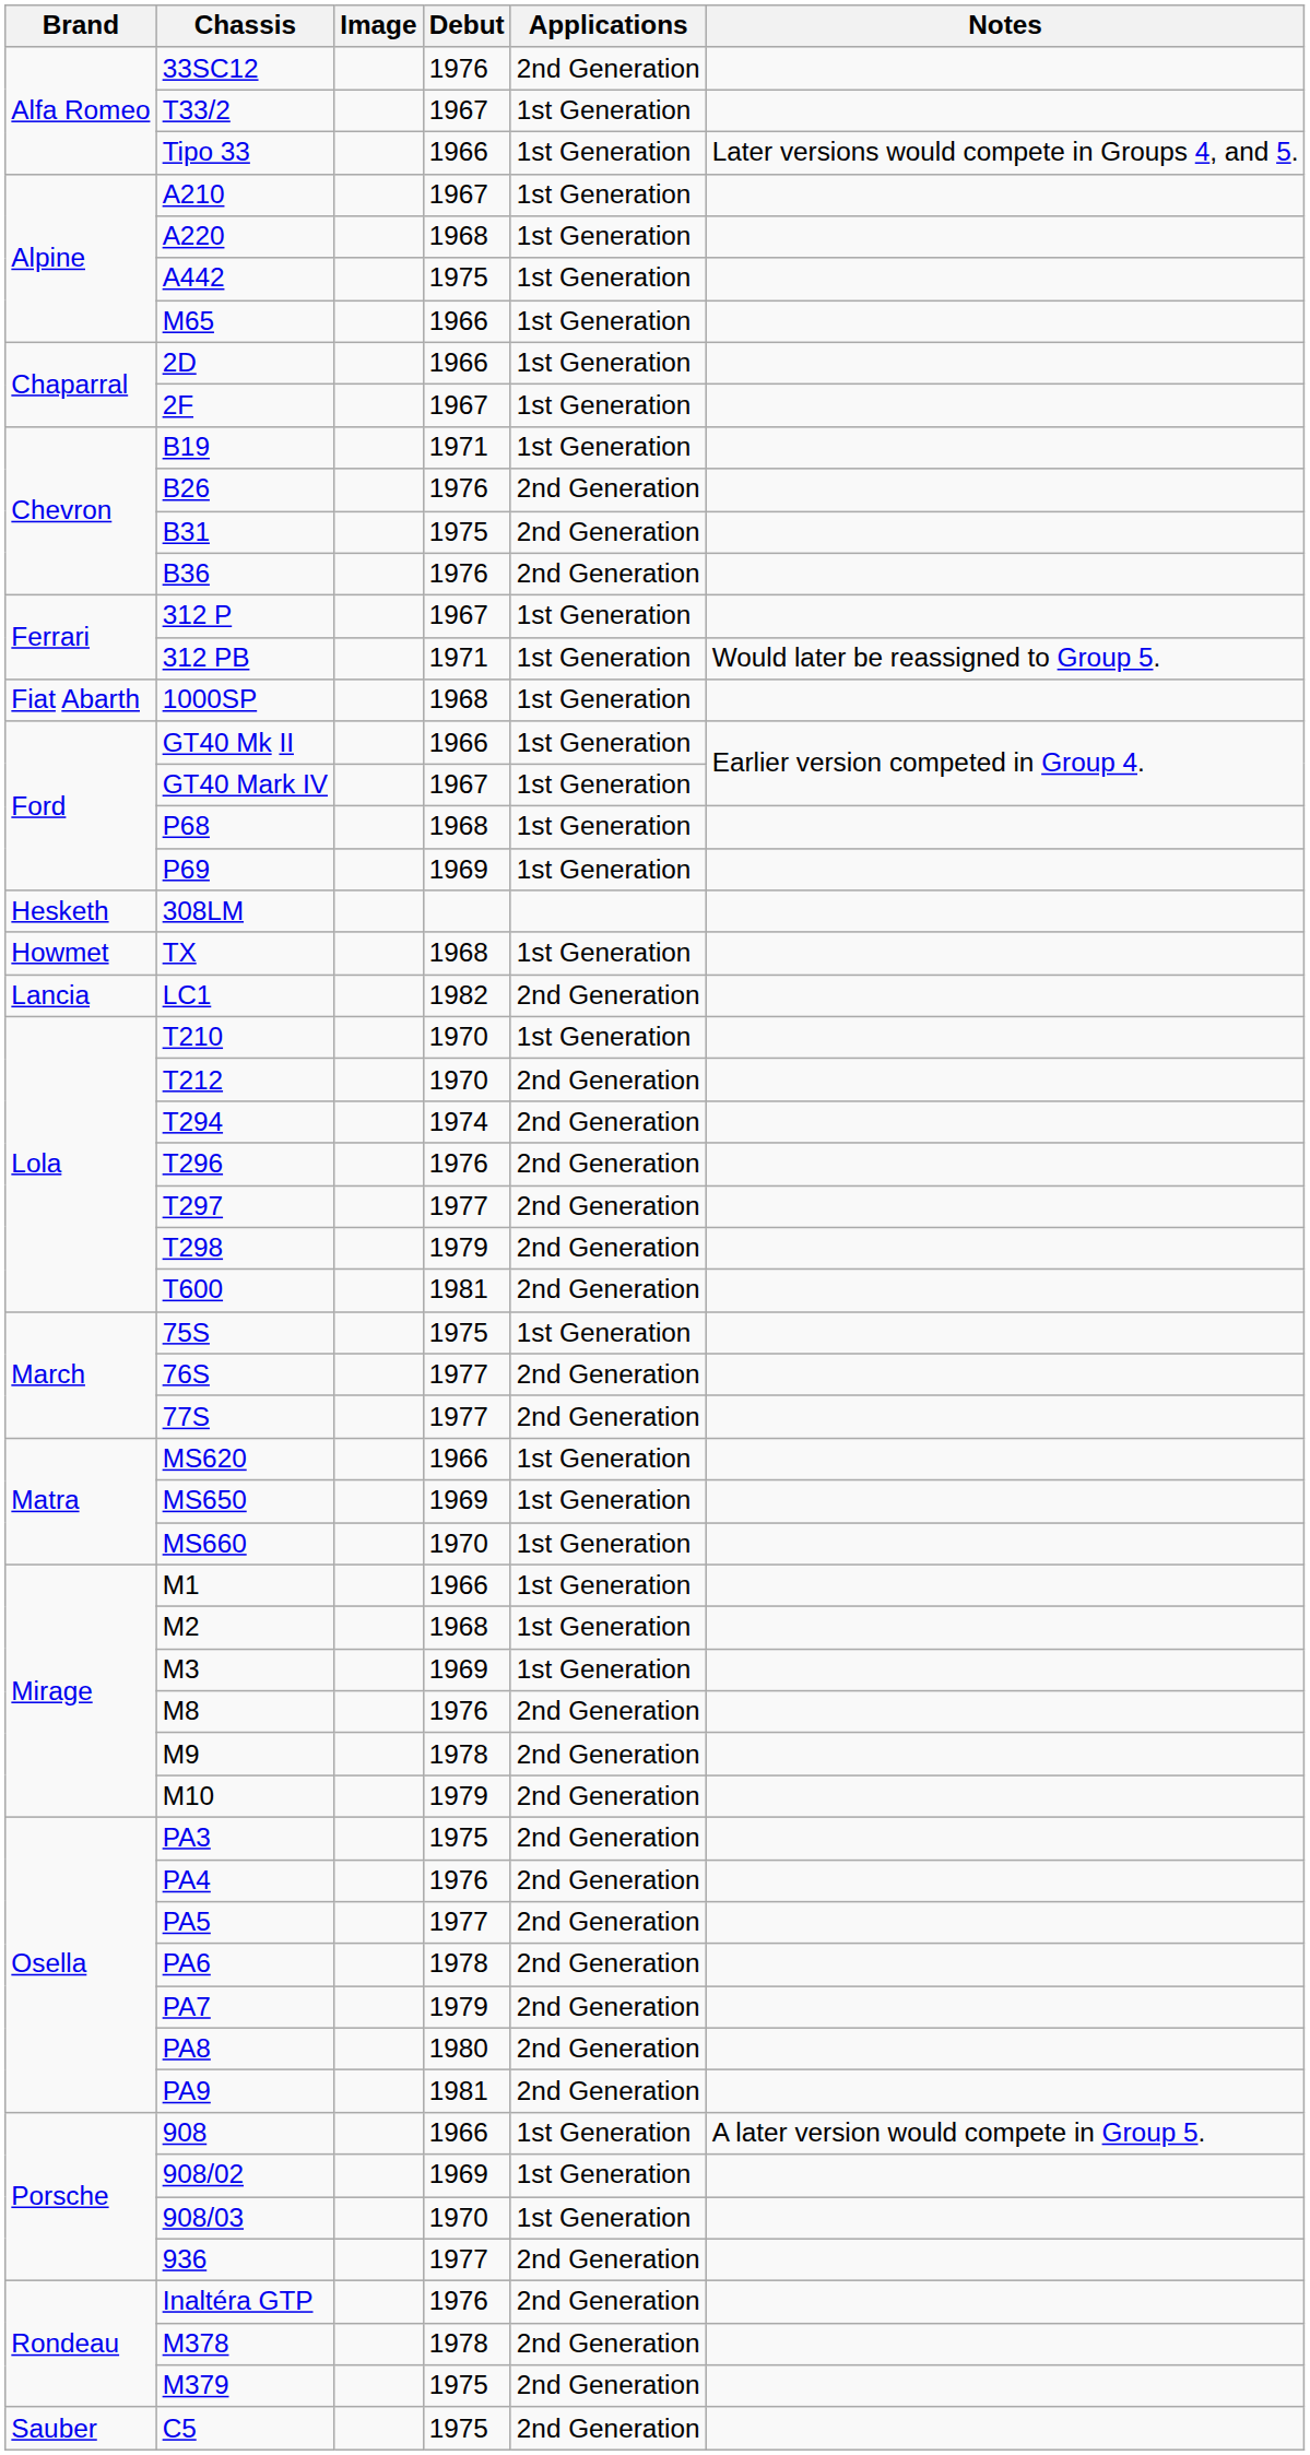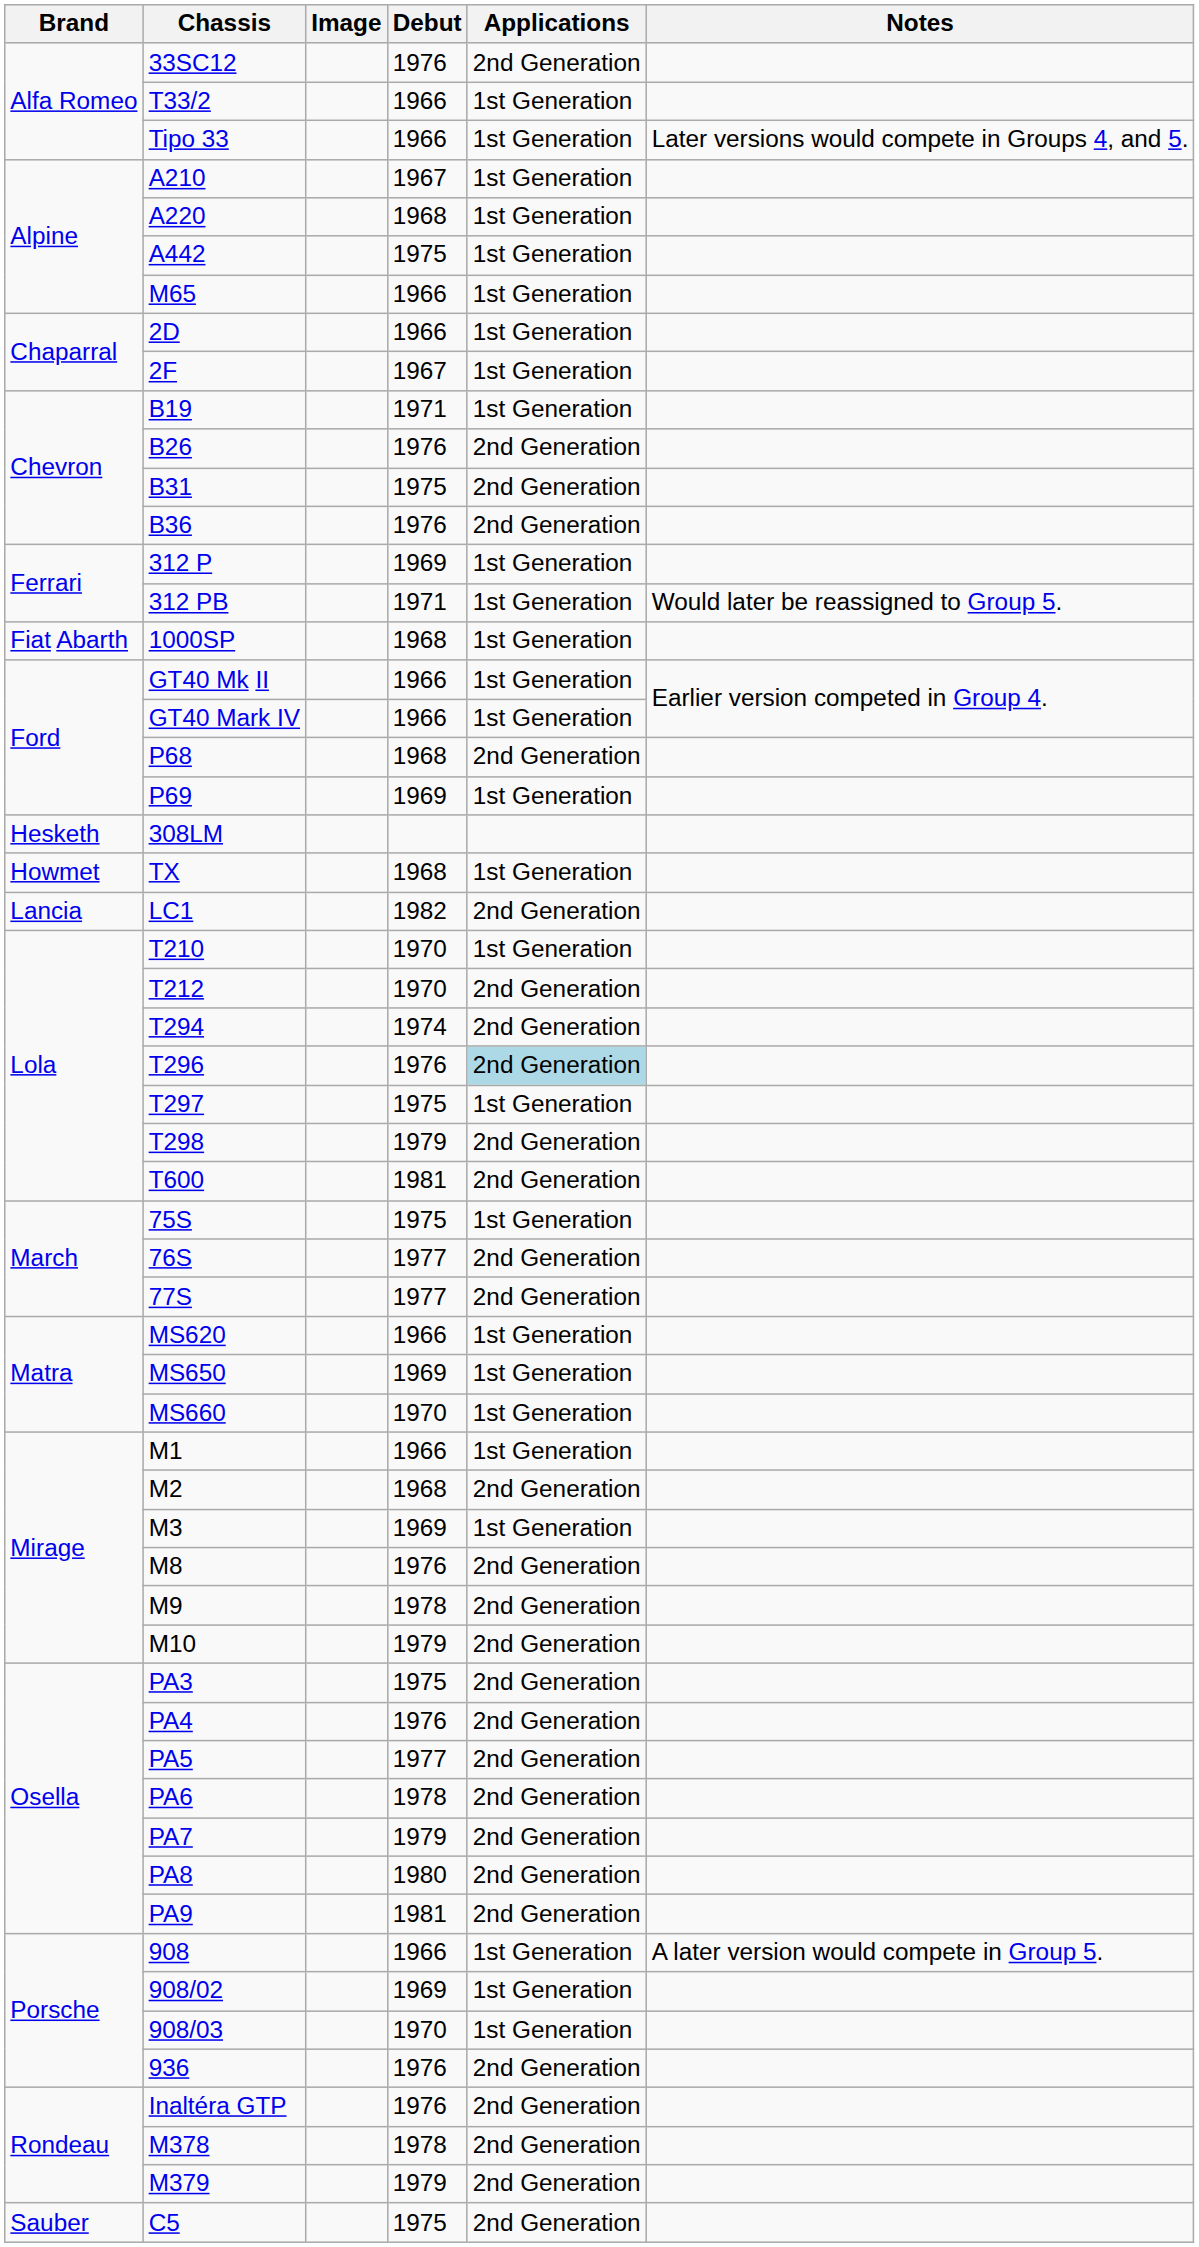T33/2 | Debut: 1967 -> 1966
312 P | Debut: 1967 -> 1969
GT40 Mark IV | Debut: 1967 -> 1966
P68 | Applications: 1st Generation -> 2nd Generation
T296 | Applications: no background -> lightblue background
T297 | Debut: 1977 -> 1975
T297 | Applications: 2nd Generation -> 1st Generation
M2 | Applications: 1st Generation -> 2nd Generation
936 | Debut: 1977 -> 1976
M379 | Debut: 1975 -> 1979
